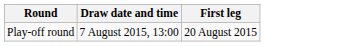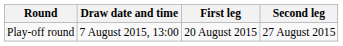+ column: Second leg | 27 August 2015
